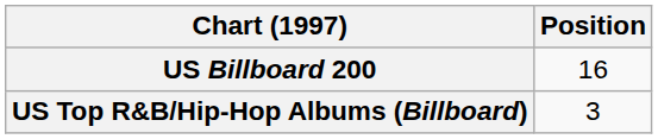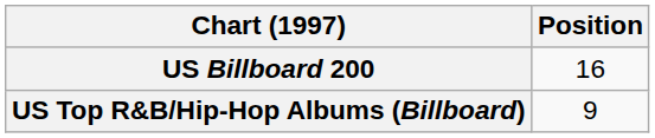US Top R&B/Hip-Hop Albums (Billboard) | Position: 3 -> 9
